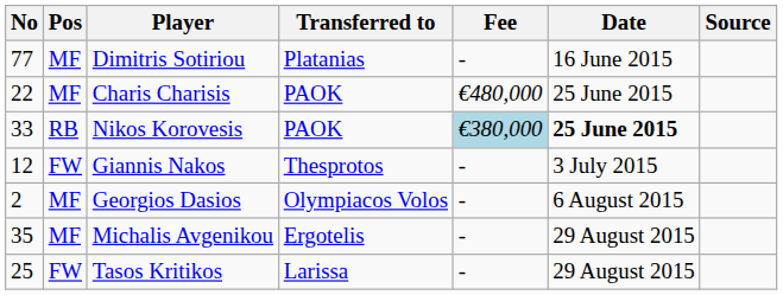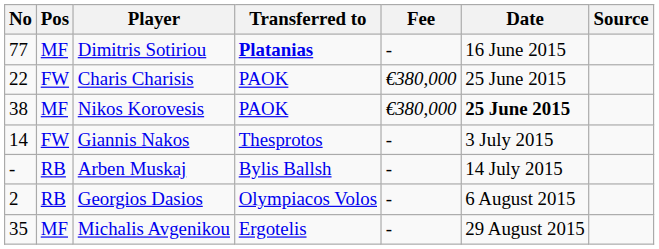Dimitris Sotiriou | Transferred to: normal -> bold
Charis Charisis | Pos: MF -> FW
Charis Charisis | Fee: €480,000 -> €380,000
Nikos Korovesis | No: 33 -> 38
Nikos Korovesis | Pos: RB -> MF
Nikos Korovesis | Fee: lightblue background -> no background
Giannis Nakos | No: 12 -> 14
+ row: - | RB | Arben Muskaj | Bylis Ballsh | - | 14 July 2015
Georgios Dasios | Pos: MF -> RB
- row: 25 | FW | Tasos Kritikos | Larissa | - | 29 August 2015
